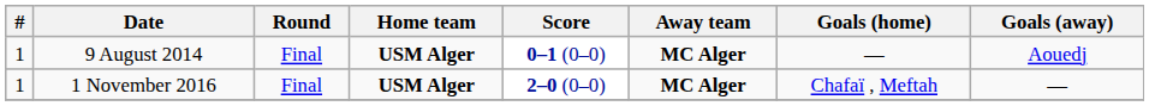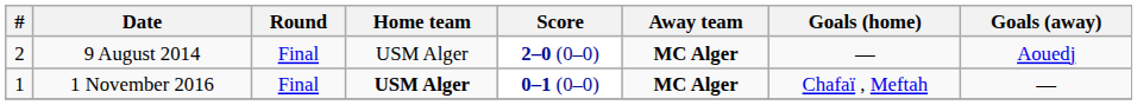9 August 2014 | #: 1 -> 2
9 August 2014 | Home team: bold -> normal
9 August 2014 | Score: 0–1 (0–0) -> 2–0 (0–0)
1 November 2016 | Score: 2–0 (0–0) -> 0–1 (0–0)
